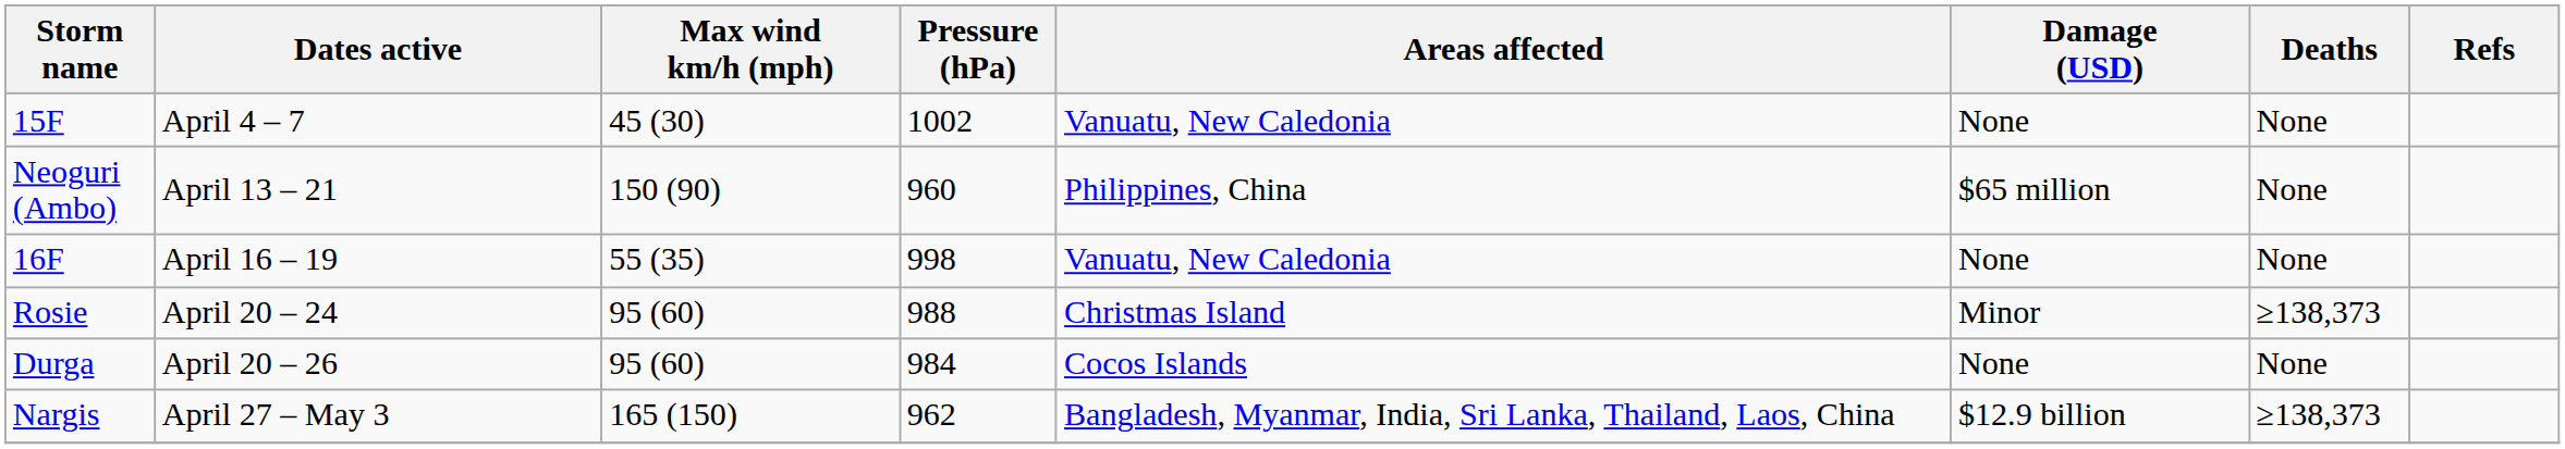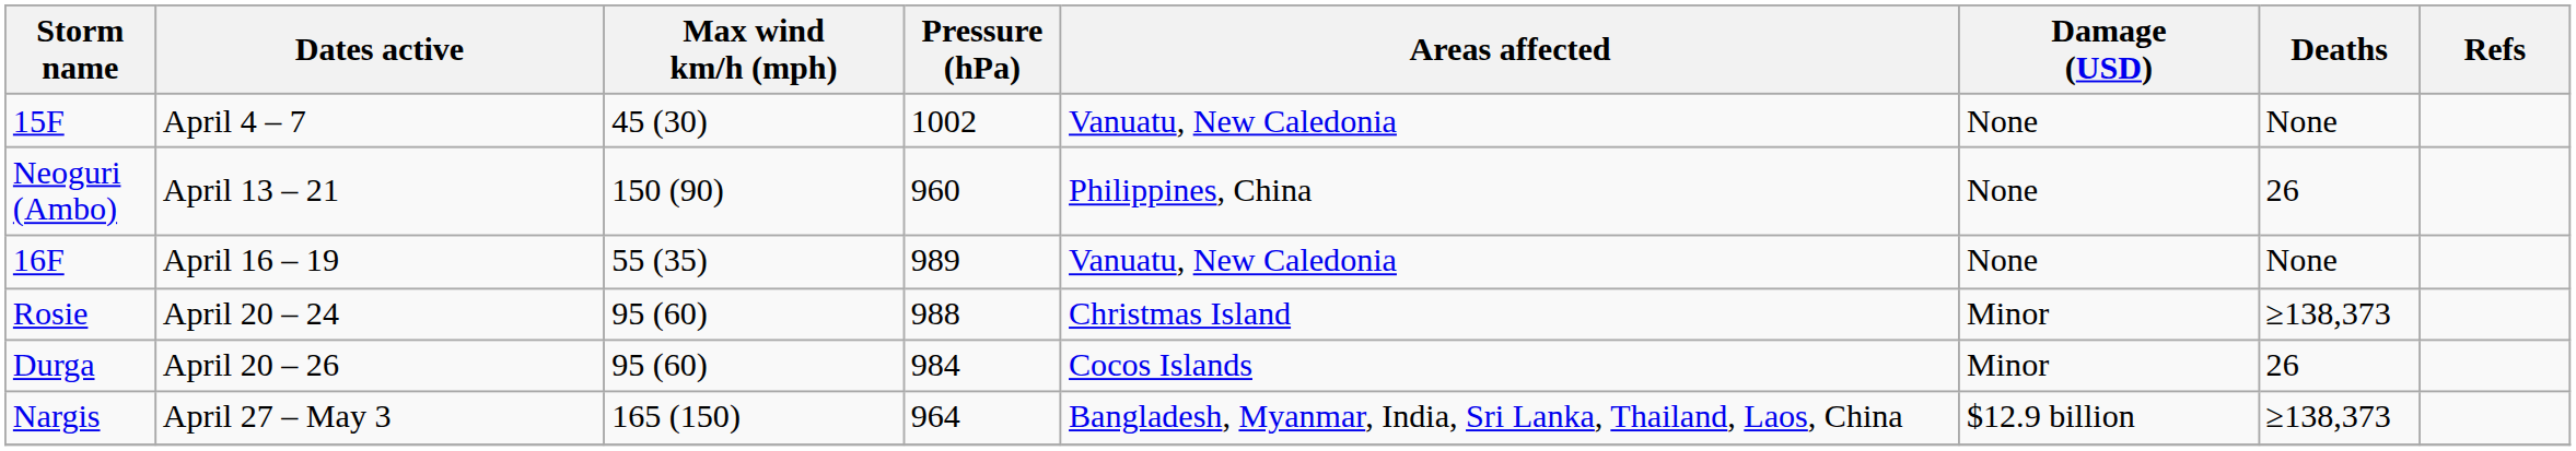Neoguri (Ambo) | Damage (USD): $65 million -> None
Neoguri (Ambo) | Deaths: None -> 26
16F | Pressure (hPa): 998 -> 989
Durga | Damage (USD): None -> Minor
Durga | Deaths: None -> 26
Nargis | Pressure (hPa): 962 -> 964
